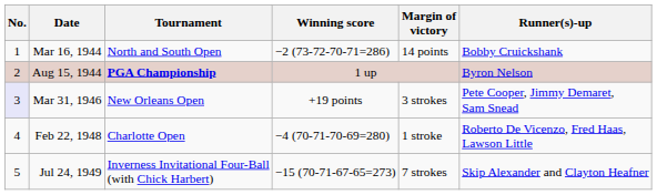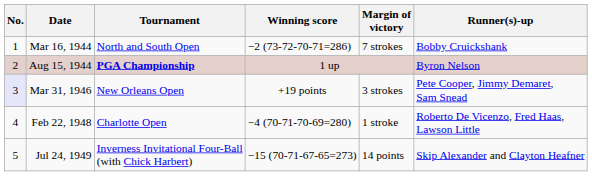Mar 16, 1944 | Margin of victory: 14 points -> 7 strokes
Jul 24, 1949 | Margin of victory: 7 strokes -> 14 points
